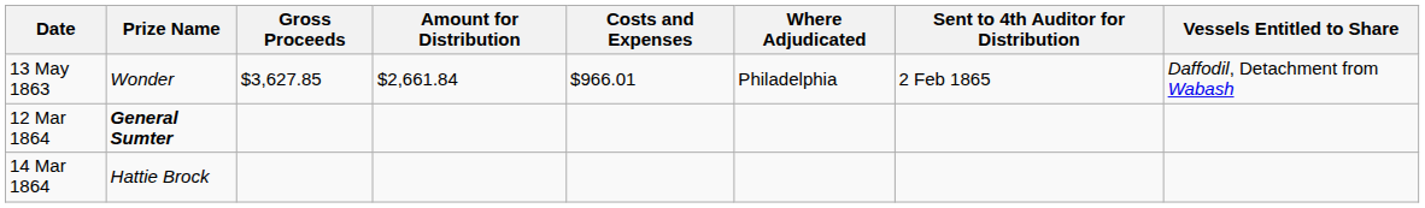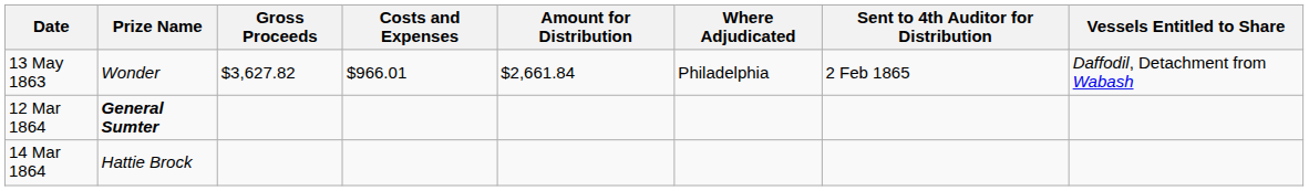columns swapped: Costs and Expenses <-> Amount for Distribution
13 May 1863 | Gross Proceeds: $3,627.85 -> $3,627.82
